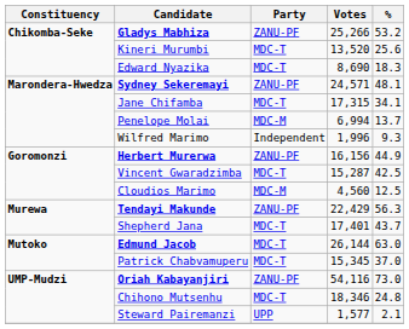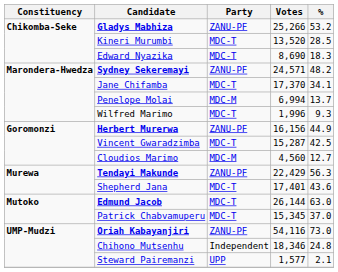Kineri Murumbi | %: 25.6 -> 28.5
Sydney Sekeremayi | %: 48.1 -> 48.2
Jane Chifamba | Votes: 17,315 -> 17,370
Wilfred Marimo | Party: Independent -> MDC-T
Cloudios Marimo | %: 12.5 -> 12.7
Shepherd Jana | %: 43.7 -> 43.6
Chihono Mutsenhu | Party: MDC-T -> Independent
